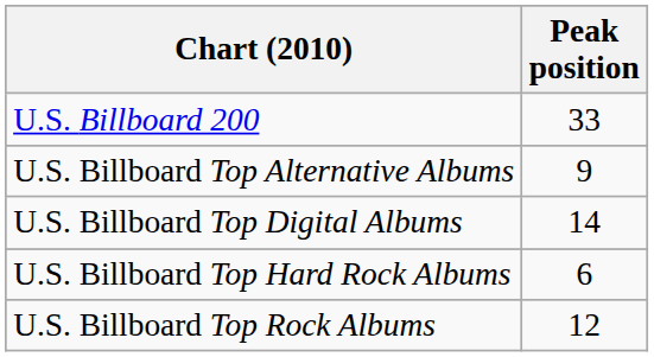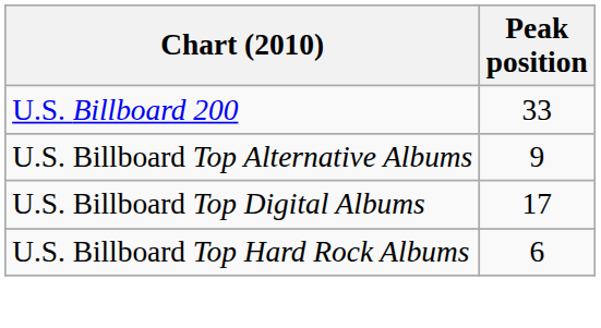U.S. Billboard Top Digital Albums | Peak position: 14 -> 17
- row: U.S. Billboard Top Rock Albums | 12
